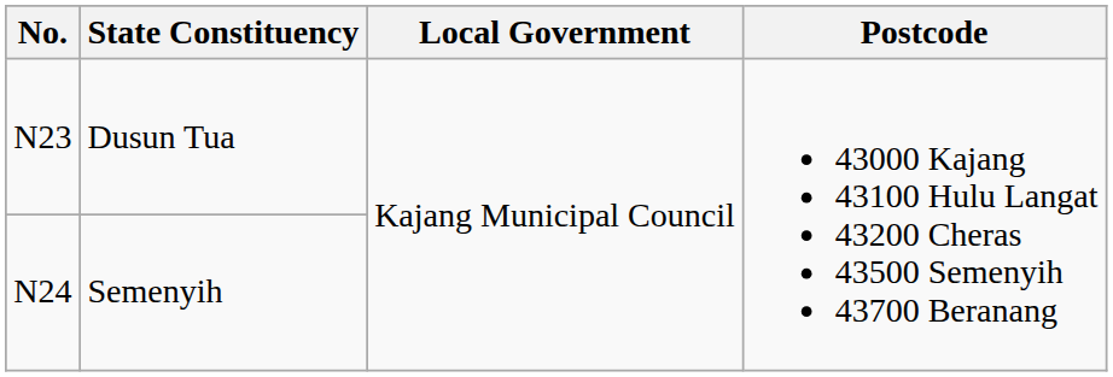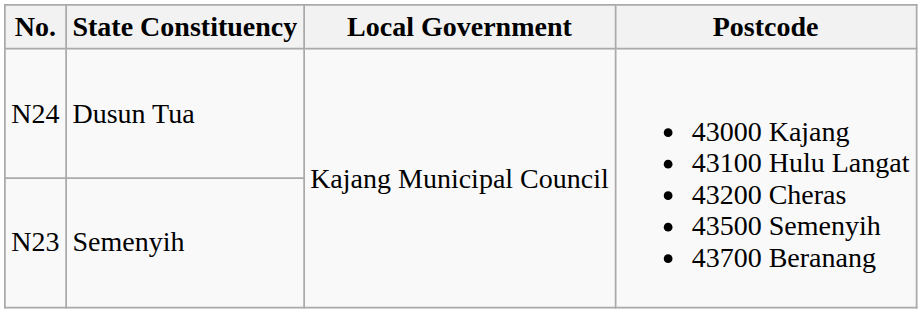Dusun Tua | No.: N23 -> N24
Semenyih | No.: N24 -> N23
